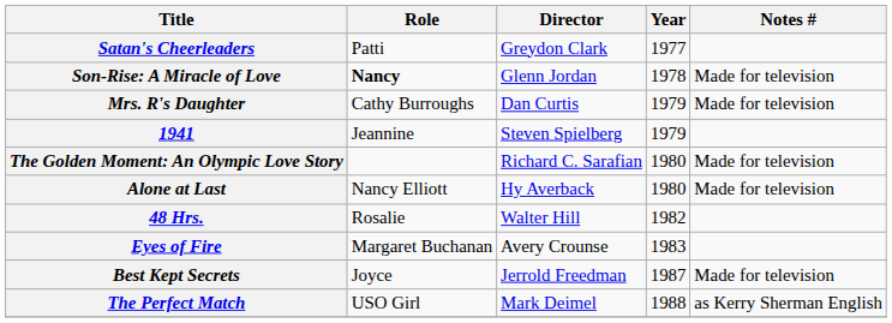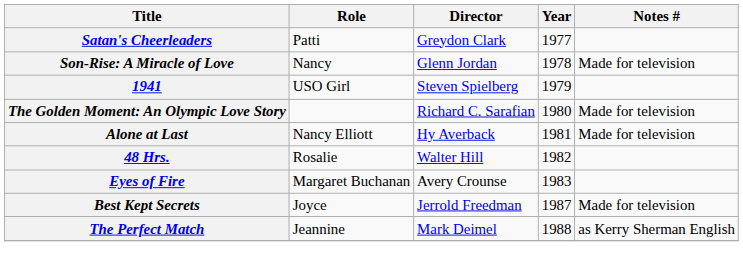Son-Rise: A Miracle of Love | Role: bold -> normal
- row: Mrs. R's Daughter | Cathy Burroughs | Dan Curtis | 1979 | Made for television
1941 | Role: Jeannine -> USO Girl
Alone at Last | Year: 1980 -> 1981
The Perfect Match | Role: USO Girl -> Jeannine
